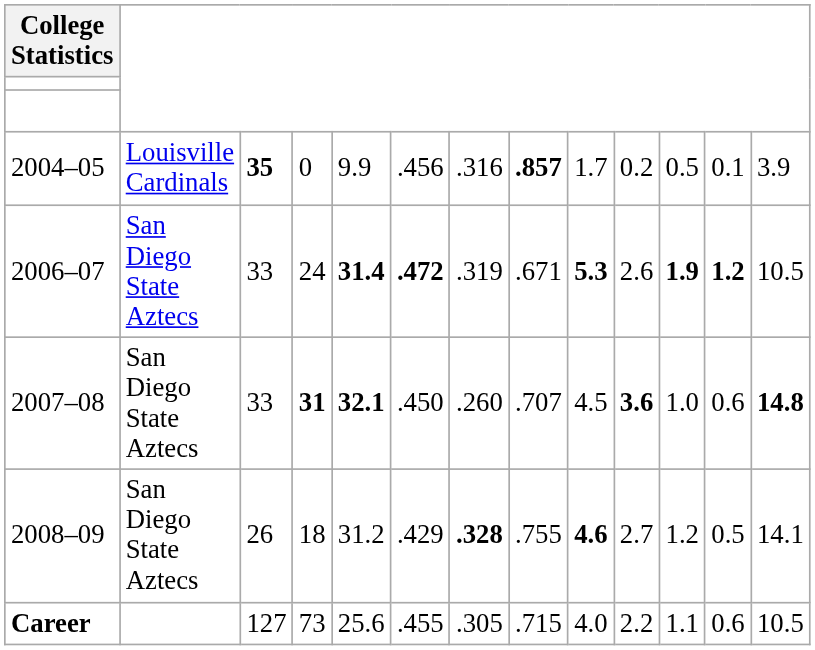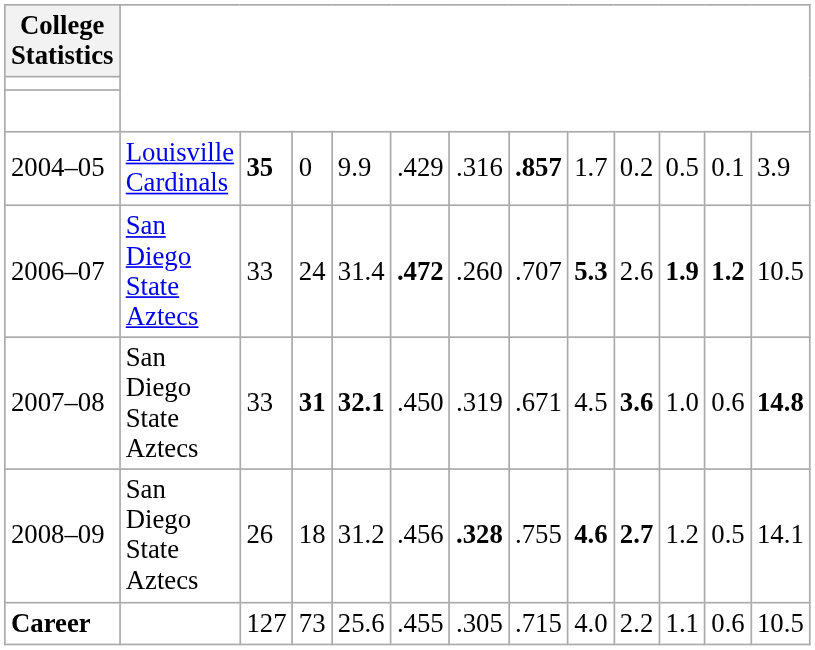2004–05 | column 6: .456 -> .429
2006–07 | column 5: bold -> normal
2006–07 | column 7: .319 -> .260
2006–07 | column 8: .671 -> .707
2007–08 | column 7: .260 -> .319
2007–08 | column 8: .707 -> .671
2008–09 | column 6: .429 -> .456
2008–09 | column 10: normal -> bold
